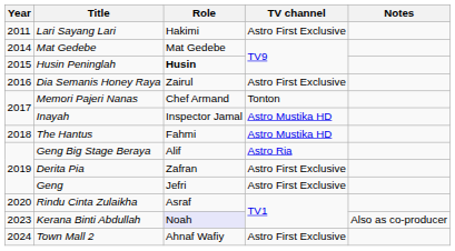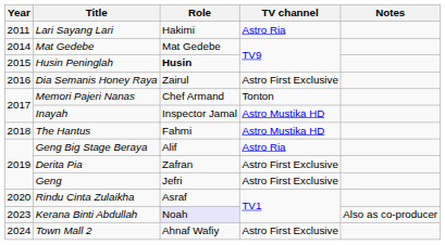Lari Sayang Lari | TV channel: Astro First Exclusive -> Astro Ria
